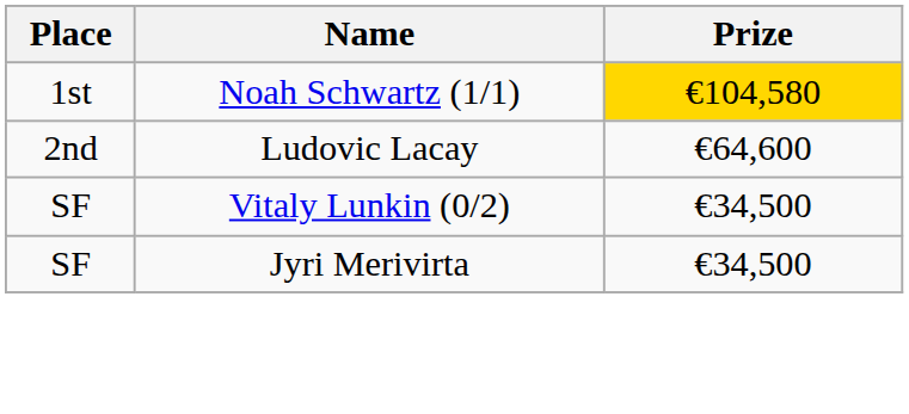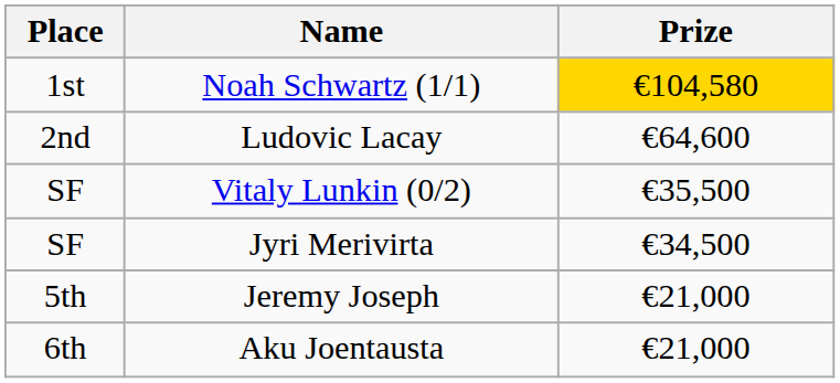Vitaly Lunkin (0/2) | Prize: €34,500 -> €35,500
+ row: 5th | Jeremy Joseph | €21,000
+ row: 6th | Aku Joentausta | €21,000
